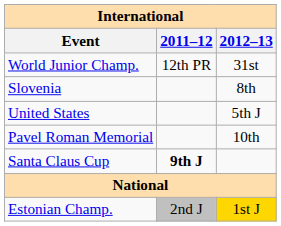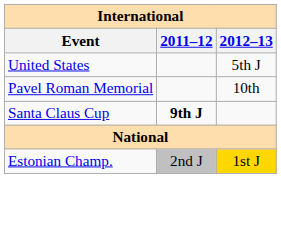- row: World Junior Champ. | 12th PR | 31st
- row: Slovenia | 8th
